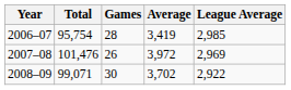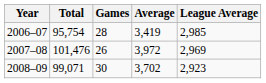2008–09 | League Average: 2,922 -> 2,923
